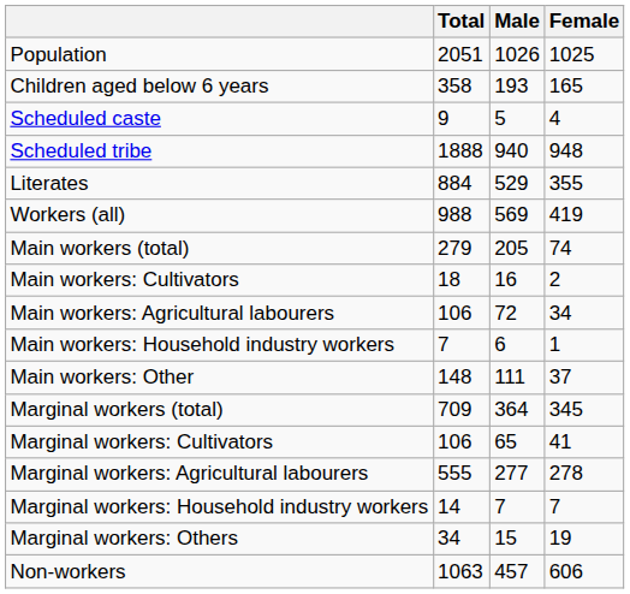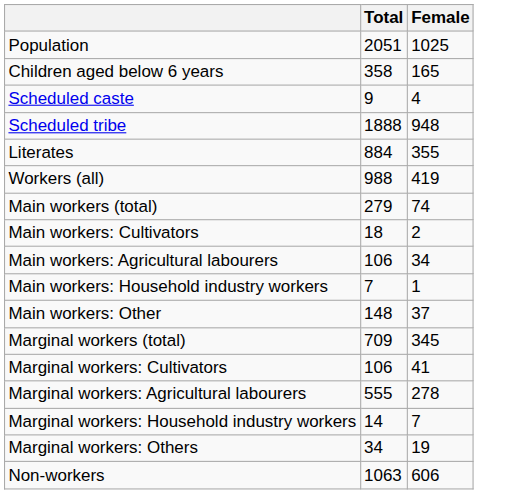- column: Male | 1026 | 193 | 5 | 940 | 529 | 569 | 205 | 16 | 72 | 6 | 111 | 364 | 65 | 277 | 7 | 15 | 457
